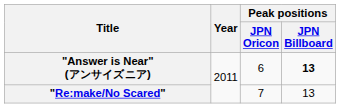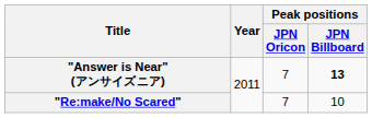"Answer is Near" (アンサイズニア) | Peak positions / JPN Oricon: 6 -> 7
"Re:make/No Scared" | Peak positions / JPN Billboard: 13 -> 10
